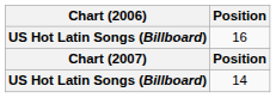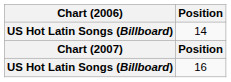rows swapped: 14 <-> 16
